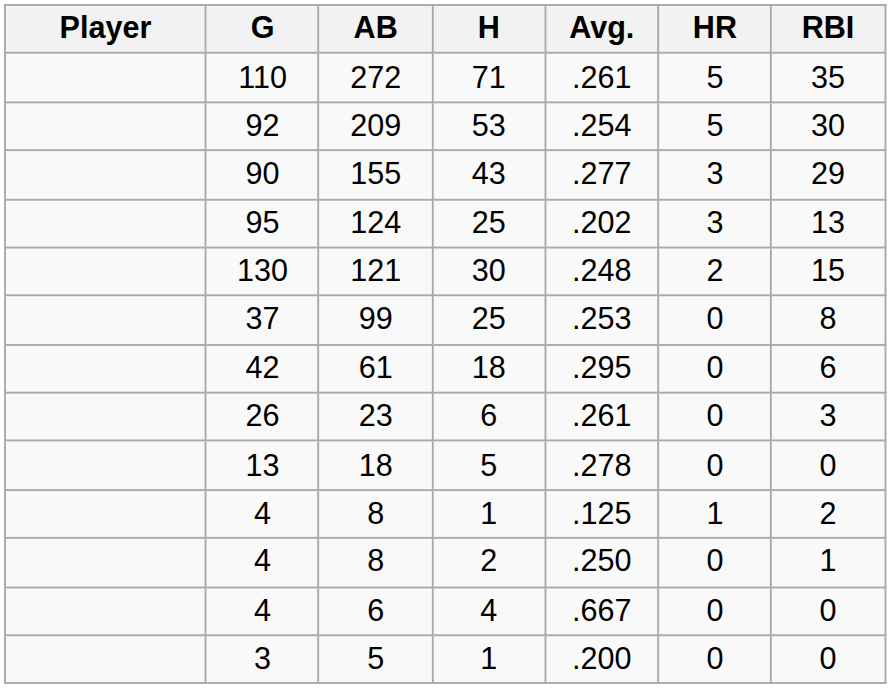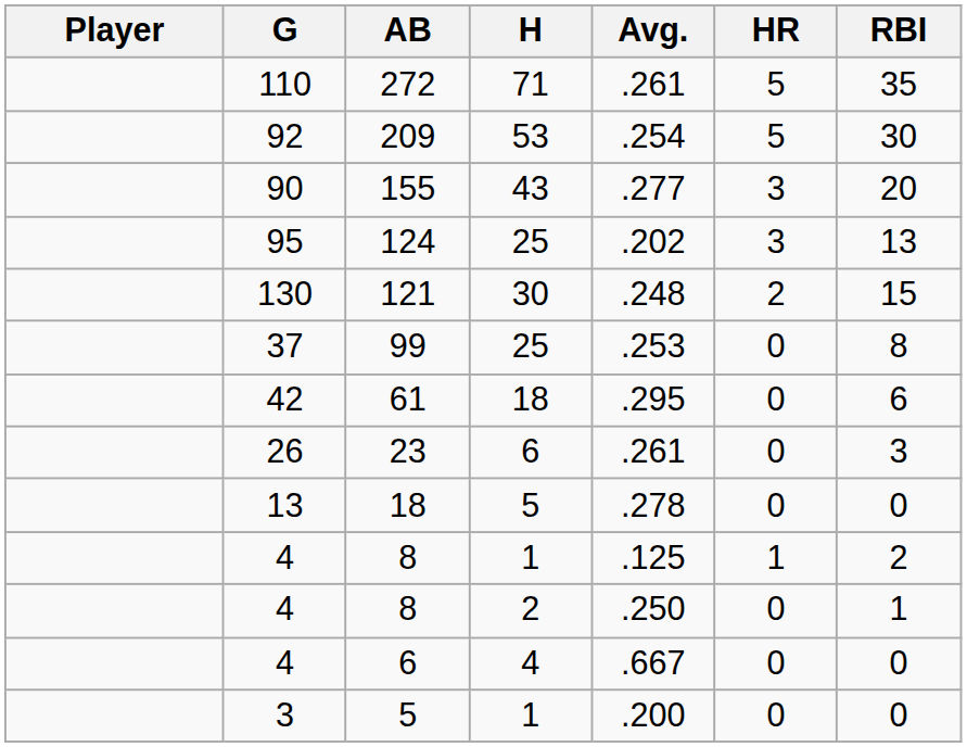155 | RBI: 29 -> 20
